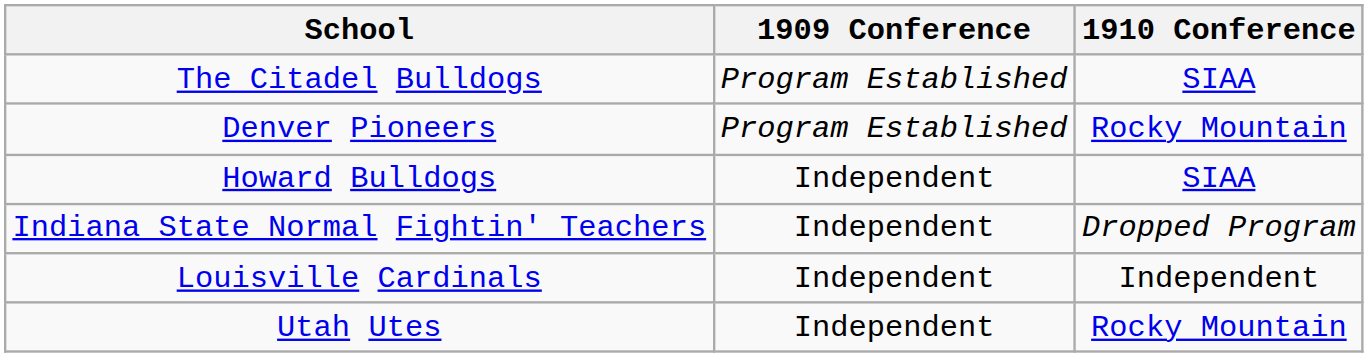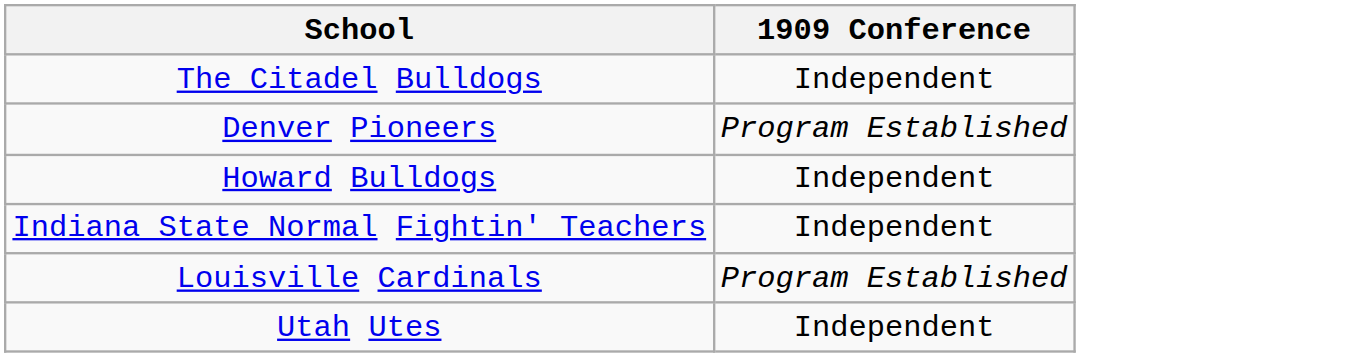- column: 1910 Conference | SIAA | Rocky Mountain | SIAA | Dropped Program | Independent | Rocky Mountain
The Citadel Bulldogs | 1909 Conference: Program Established -> Independent
Louisville Cardinals | 1909 Conference: Independent -> Program Established
